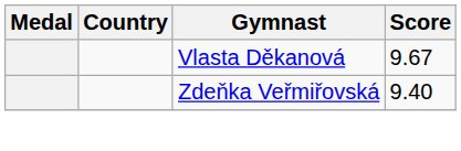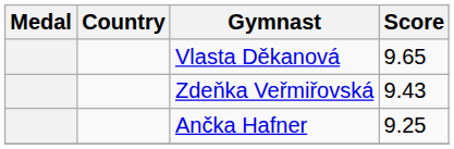Vlasta Děkanová | Score: 9.67 -> 9.65
Zdeňka Veřmiřovská | Score: 9.40 -> 9.43
+ row: Ančka Hafner | 9.25
